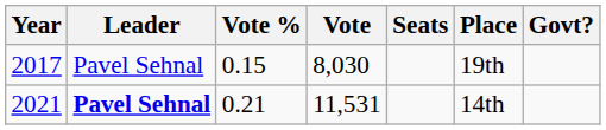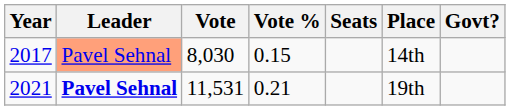columns swapped: Vote <-> Vote %
2017 | Leader: no background -> lightsalmon background
2017 | Place: 19th -> 14th
2021 | Place: 14th -> 19th
